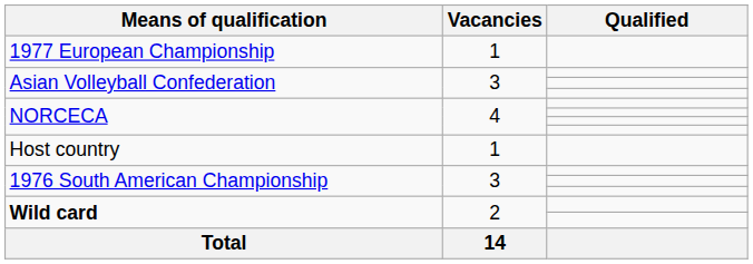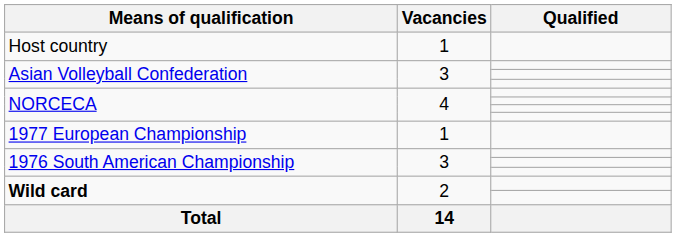rows swapped: Host country <-> 1977 European Championship
